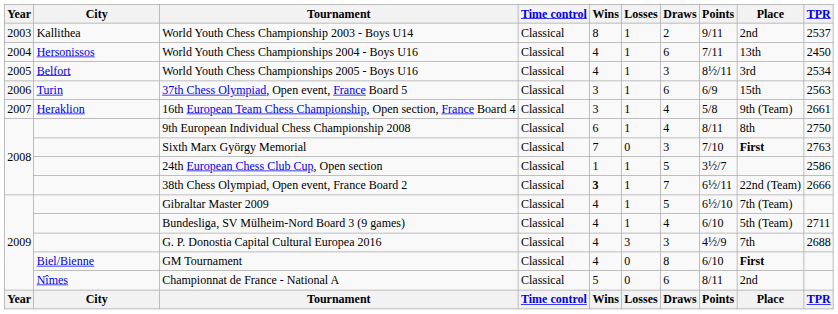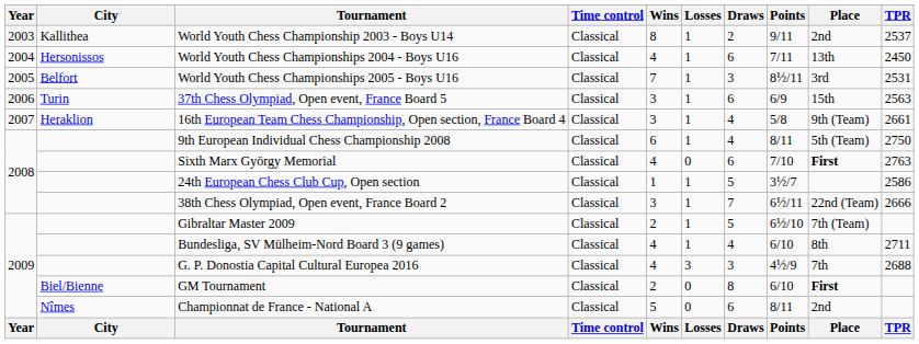World Youth Chess Championships 2005 - Boys U16 | Wins: 4 -> 7
World Youth Chess Championships 2005 - Boys U16 | TPR: 2534 -> 2531
9th European Individual Chess Championship 2008 | Place: 8th -> 5th (Team)
Sixth Marx György Memorial | Wins: 7 -> 4
Sixth Marx György Memorial | Draws: 3 -> 6
38th Chess Olympiad, Open event, France Board 2 | Wins: bold -> normal
Gibraltar Master 2009 | Wins: 4 -> 2
Bundesliga, SV Mülheim-Nord Board 3 (9 games) | Place: 5th (Team) -> 8th
GM Tournament | Wins: 4 -> 2
